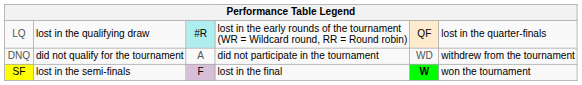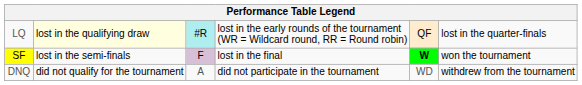LQ | column 2: no background -> lightyellow background
rows swapped: SF <-> DNQ
